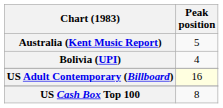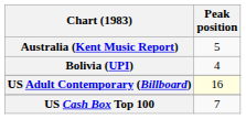US Cash Box Top 100 | Peak position: 8 -> 7
